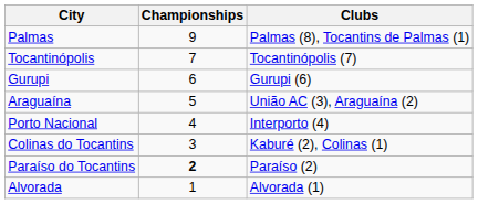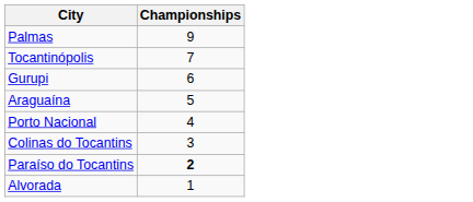- column: Clubs | Palmas (8), Tocantins de Palmas (1) | Tocantinópolis (7) | Gurupi (6) | União AC (3), Araguaína (2) | Interporto (4) | Kaburé (2), Colinas (1) | Paraíso (2) | Alvorada (1)
